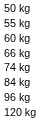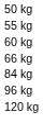- row: 74 kg
